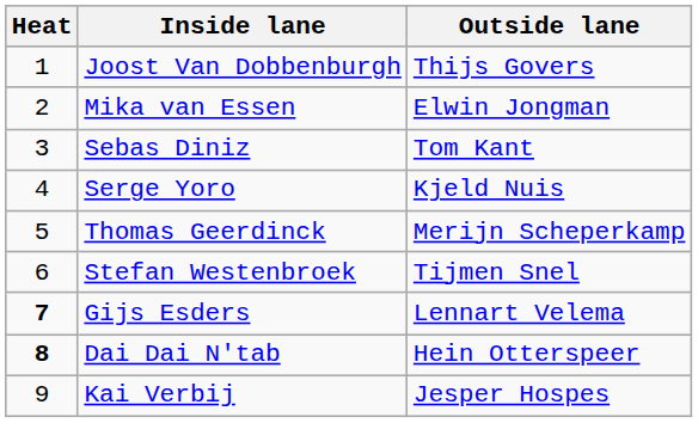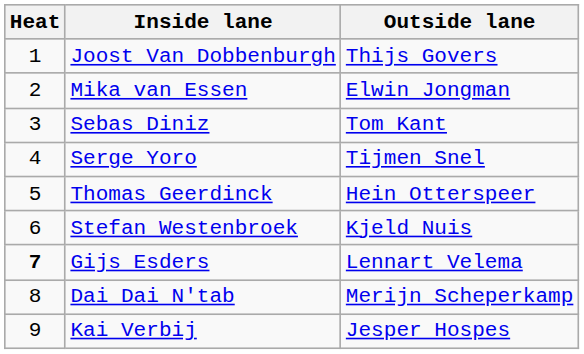Serge Yoro | Outside lane: Kjeld Nuis -> Tijmen Snel
Thomas Geerdinck | Outside lane: Merijn Scheperkamp -> Hein Otterspeer
Stefan Westenbroek | Outside lane: Tijmen Snel -> Kjeld Nuis
Dai Dai N'tab | Heat: bold -> normal
Dai Dai N'tab | Outside lane: Hein Otterspeer -> Merijn Scheperkamp
